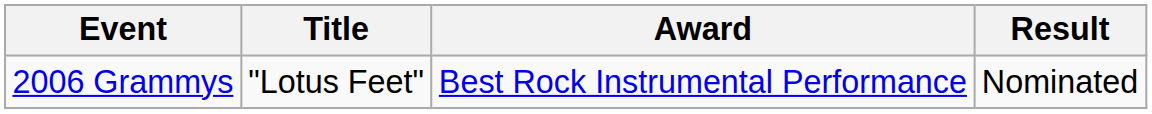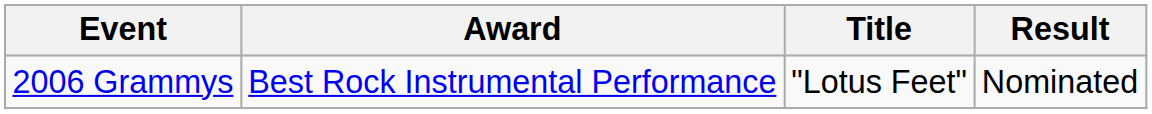columns swapped: Title <-> Award
